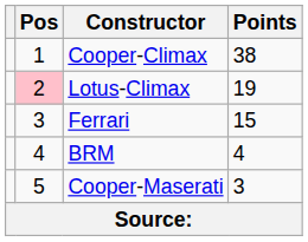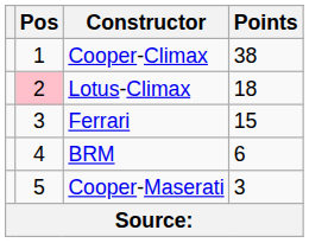Lotus-Climax | Points: 19 -> 18
BRM | Points: 4 -> 6
